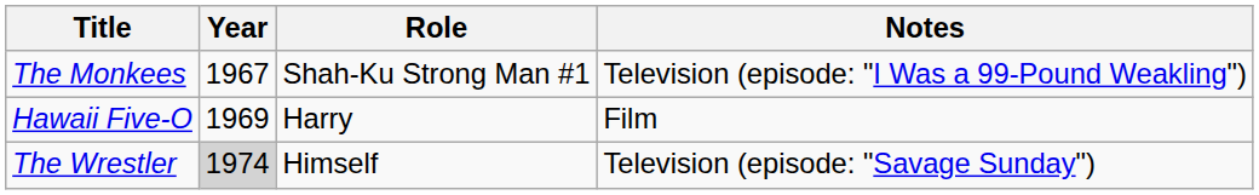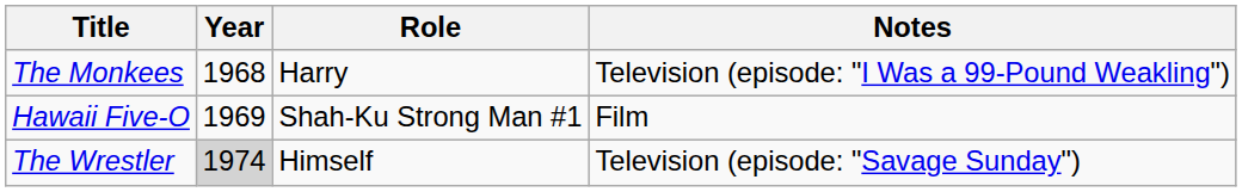The Monkees | Year: 1967 -> 1968
The Monkees | Role: Shah-Ku Strong Man #1 -> Harry
Hawaii Five-O | Role: Harry -> Shah-Ku Strong Man #1
